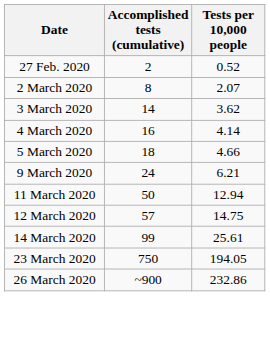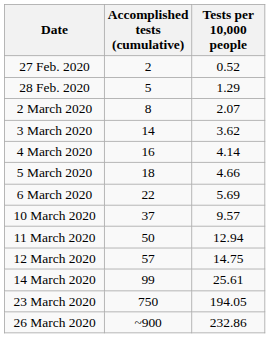+ row: 28 Feb. 2020 | 5 | 1.29
+ row: 6 March 2020 | 22 | 5.69
- row: 9 March 2020 | 24 | 6.21
+ row: 10 March 2020 | 37 | 9.57
